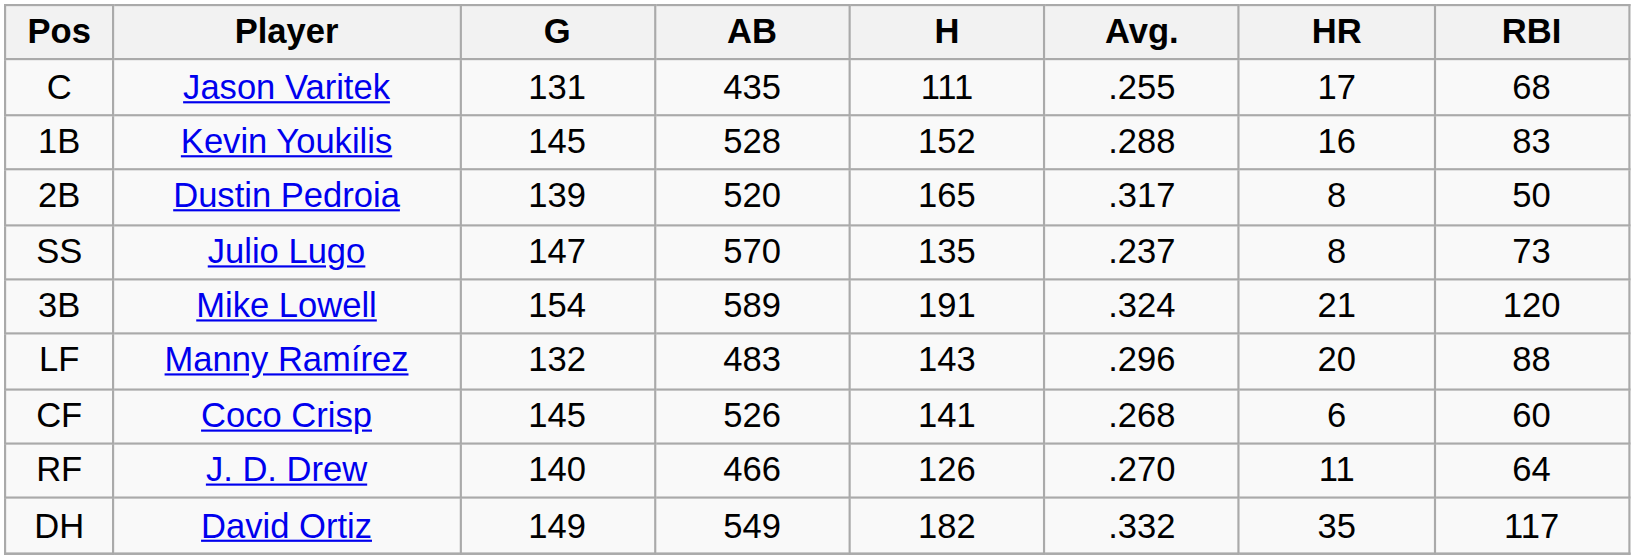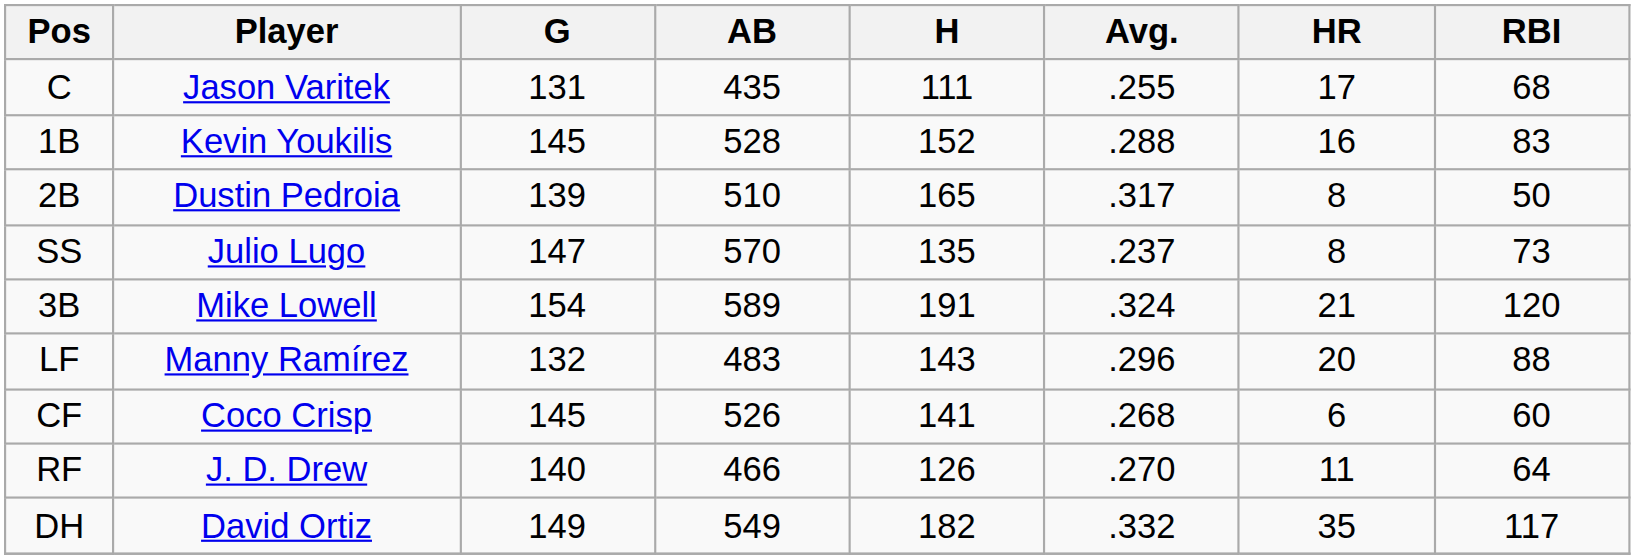2B | AB: 520 -> 510
